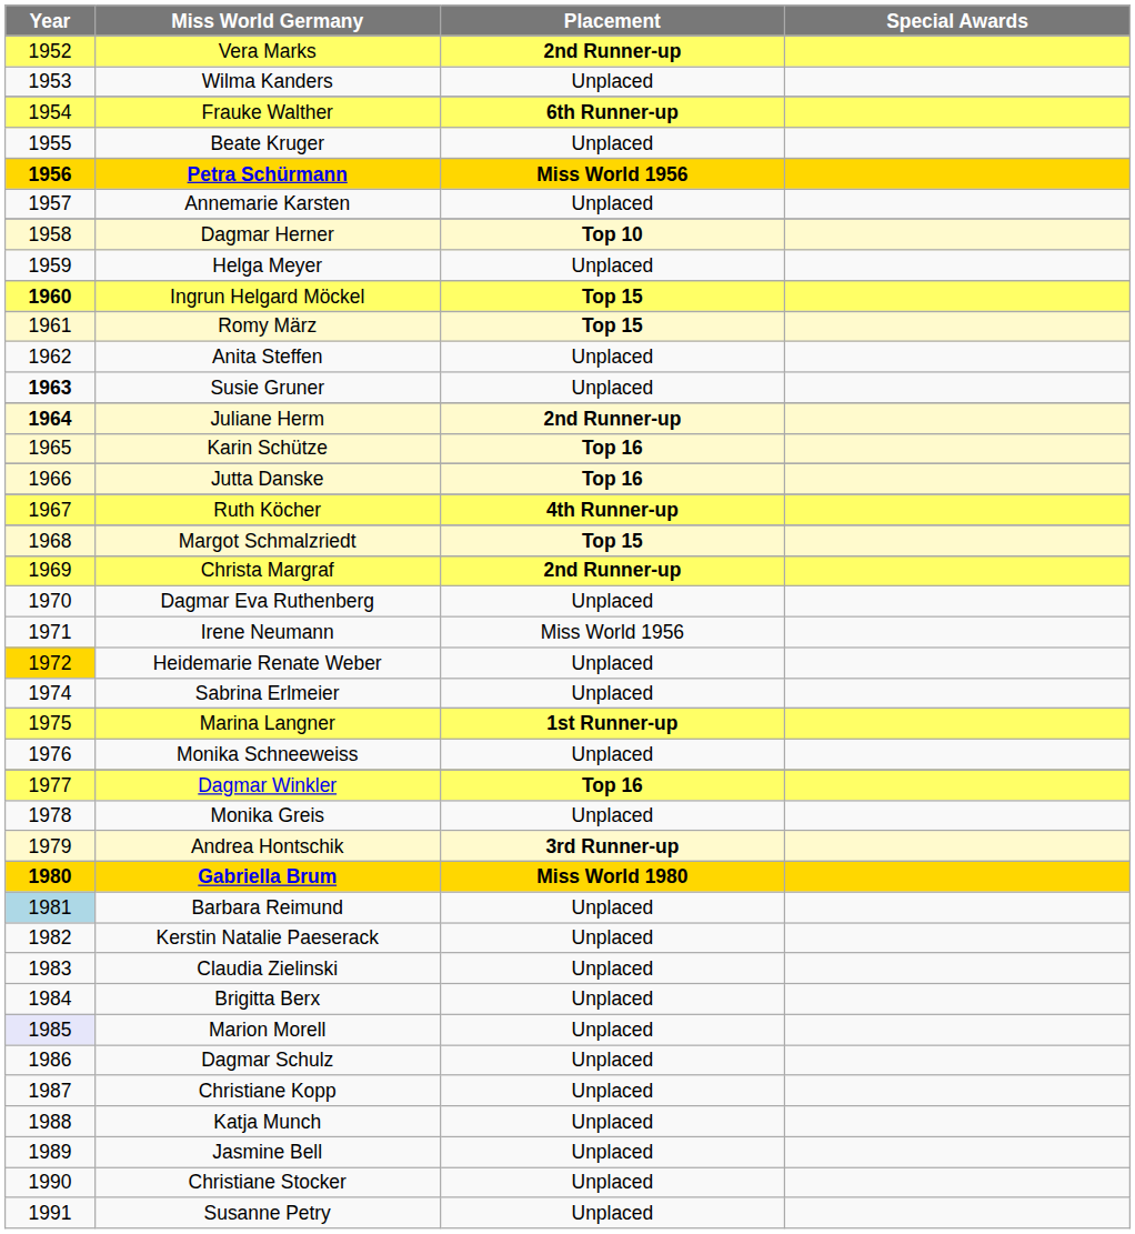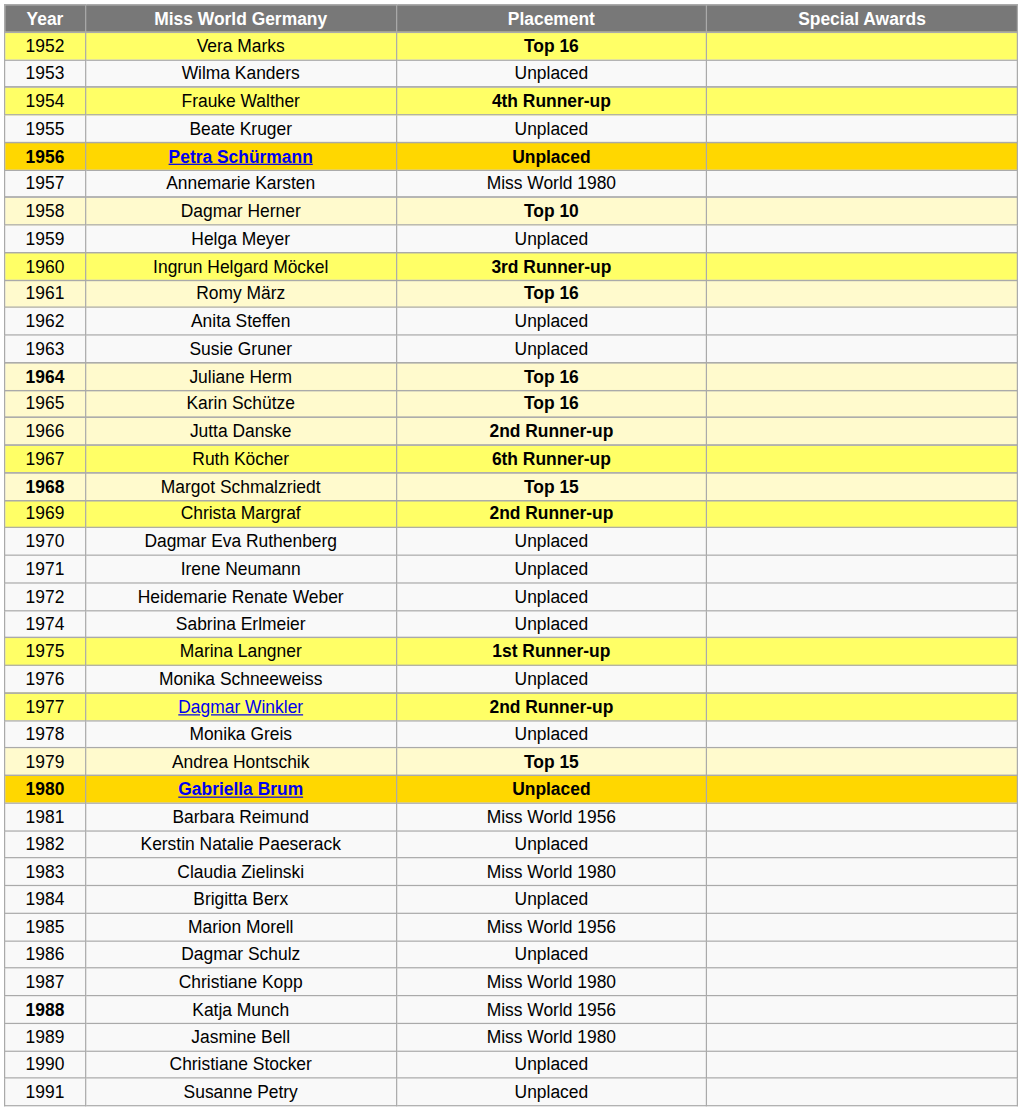Vera Marks | Placement: 2nd Runner-up -> Top 16
Frauke Walther | Placement: 6th Runner-up -> 4th Runner-up
Petra Schürmann | Placement: Miss World 1956 -> Unplaced
Annemarie Karsten | Placement: Unplaced -> Miss World 1980
Ingrun Helgard Möckel | Year: bold -> normal
Ingrun Helgard Möckel | Placement: Top 15 -> 3rd Runner-up
Romy März | Placement: Top 15 -> Top 16
Susie Gruner | Year: bold -> normal
Juliane Herm | Placement: 2nd Runner-up -> Top 16
Jutta Danske | Placement: Top 16 -> 2nd Runner-up
Ruth Köcher | Placement: 4th Runner-up -> 6th Runner-up
Margot Schmalzriedt | Year: normal -> bold
Irene Neumann | Placement: Miss World 1956 -> Unplaced
Heidemarie Renate Weber | Year: gold background -> no background
Dagmar Winkler | Placement: Top 16 -> 2nd Runner-up
Andrea Hontschik | Placement: 3rd Runner-up -> Top 15
Gabriella Brum | Placement: Miss World 1980 -> Unplaced
Barbara Reimund | Year: lightblue background -> no background
Barbara Reimund | Placement: Unplaced -> Miss World 1956
Claudia Zielinski | Placement: Unplaced -> Miss World 1980
Marion Morell | Year: lavender background -> no background
Marion Morell | Placement: Unplaced -> Miss World 1956
Christiane Kopp | Placement: Unplaced -> Miss World 1980
Katja Munch | Year: normal -> bold
Katja Munch | Placement: Unplaced -> Miss World 1956
Jasmine Bell | Placement: Unplaced -> Miss World 1980
